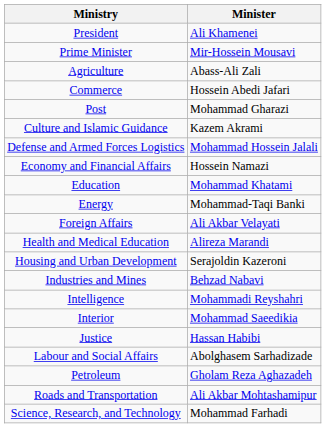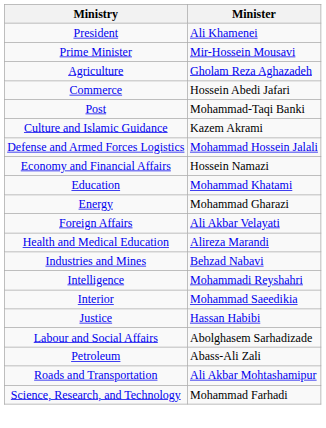Agriculture | Minister: Abass-Ali Zali -> Gholam Reza Aghazadeh
Post | Minister: Mohammad Gharazi -> Mohammad-Taqi Banki
Energy | Minister: Mohammad-Taqi Banki -> Mohammad Gharazi
- row: Housing and Urban Development | Serajoldin Kazeroni
Petroleum | Minister: Gholam Reza Aghazadeh -> Abass-Ali Zali
